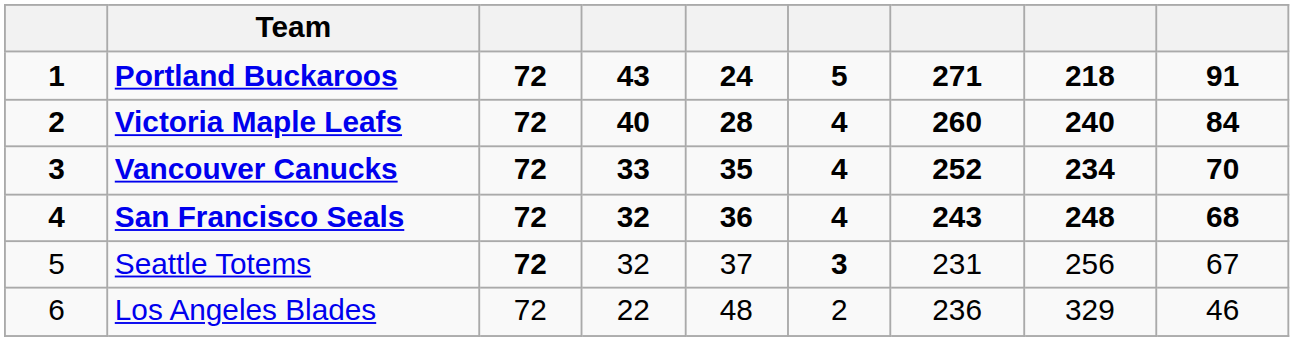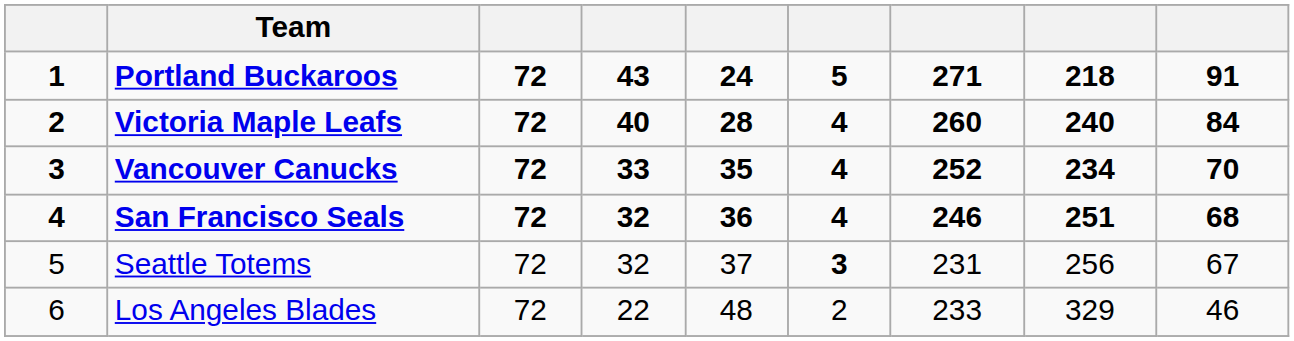San Francisco Seals | column 7: 243 -> 246
San Francisco Seals | column 8: 248 -> 251
Seattle Totems | column 3: bold -> normal
Los Angeles Blades | column 7: 236 -> 233
